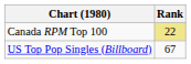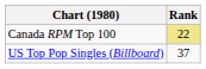US Top Pop Singles (Billboard) | Rank: 67 -> 37
